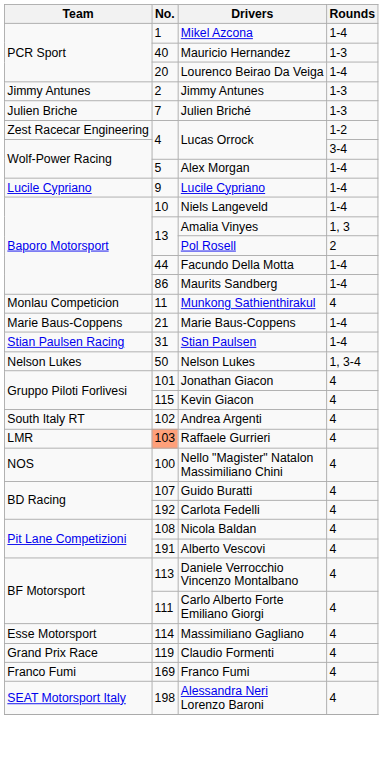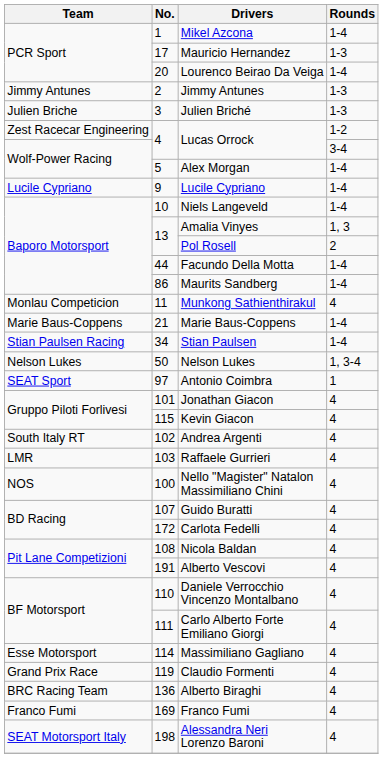Mauricio Hernandez | No.: 40 -> 17
Julien Briché | No.: 7 -> 3
Stian Paulsen | No.: 31 -> 34
+ row: SEAT Sport | 97 | Antonio Coimbra | 1
Raffaele Gurrieri | No.: lightsalmon background -> no background
Carlota Fedelli | No.: 192 -> 172
Daniele Verrocchio Vincenzo Montalbano | No.: 113 -> 110
+ row: BRC Racing Team | 136 | Alberto Biraghi | 4
